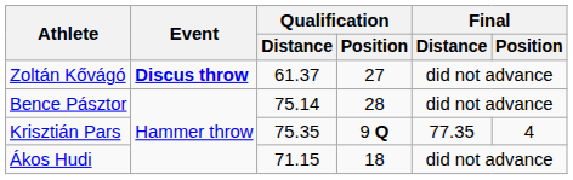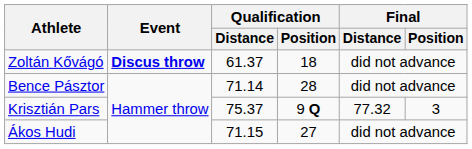Zoltán Kővágó | Qualification / Position: 27 -> 18
Bence Pásztor | Qualification / Distance: 75.14 -> 71.14
Krisztián Pars | Qualification / Distance: 75.35 -> 75.37
Krisztián Pars | Final / Distance: 77.35 -> 77.32
Krisztián Pars | Final / Position: 4 -> 3
Ákos Hudi | Qualification / Position: 18 -> 27
